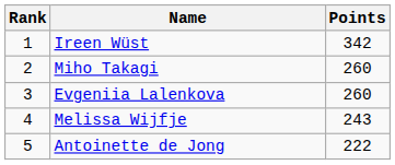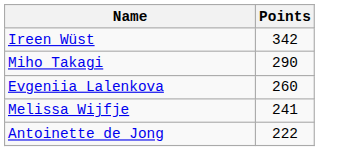- column: Rank | 1 | 2 | 3 | 4 | 5
Miho Takagi | Points: 260 -> 290
Melissa Wijfje | Points: 243 -> 241
